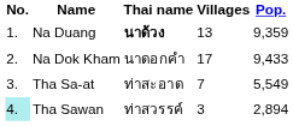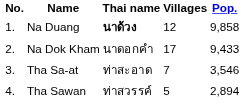Na Duang | Villages: 13 -> 12
Na Duang | Pop.: 9,359 -> 9,858
Tha Sa-at | Pop.: 5,549 -> 3,546
Tha Sawan | No.: paleturquoise background -> no background
Tha Sawan | Villages: 3 -> 5
